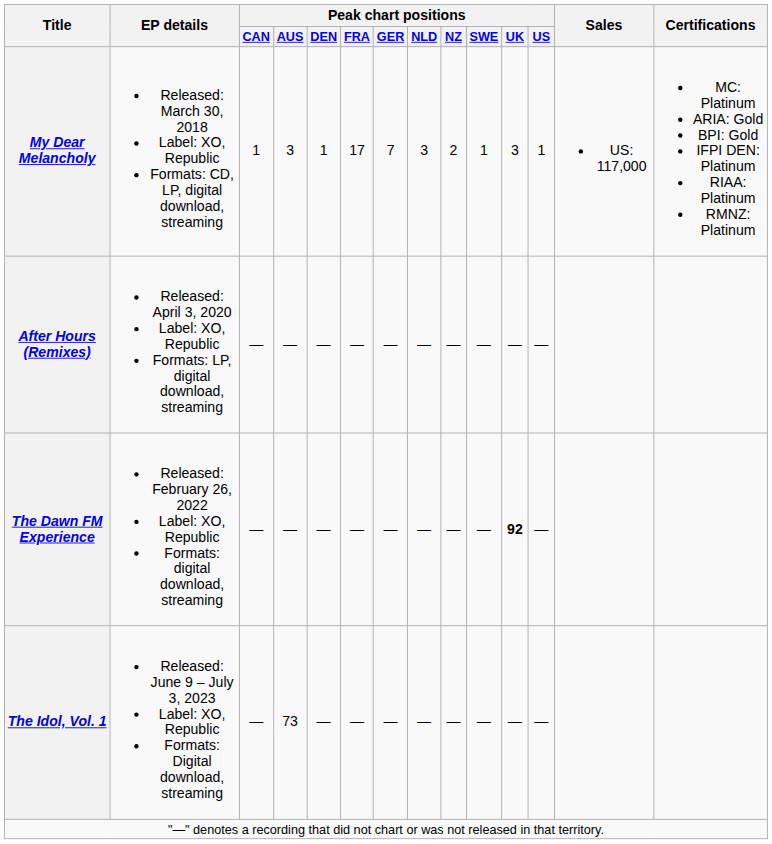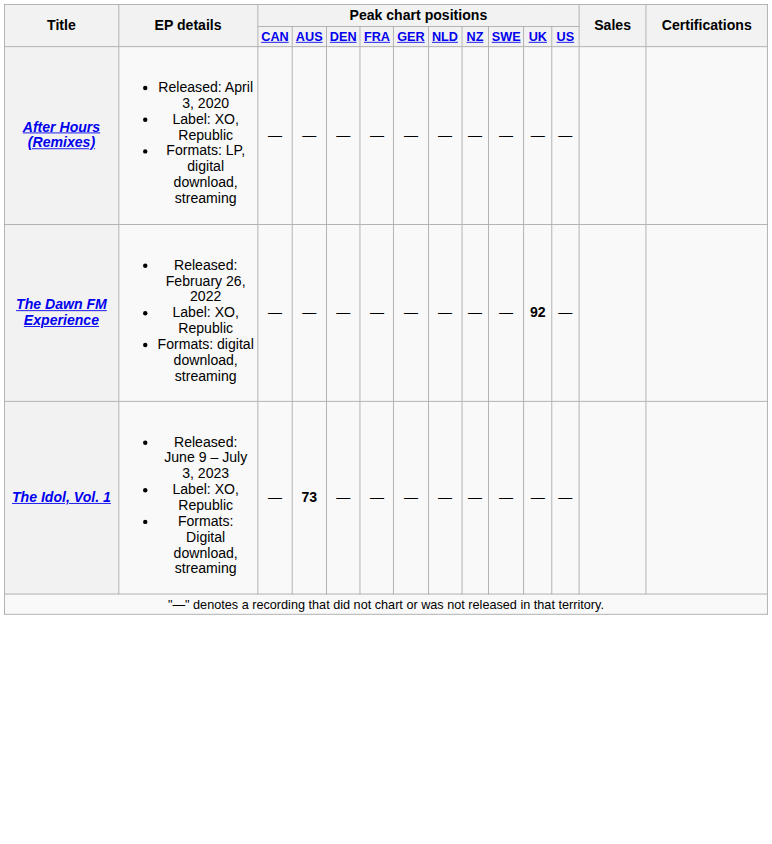- row: My Dear Melancholy | Released: March 30, 2018 Label: XO, Republic Formats: CD, LP, digital download, streaming | 1 | 3 | 1 | 17 | 7 | 3 | 2 | 1 | 3 | 1 | US: 117,000 | MC: Platinum ARIA: Gold BPI: Gold IFPI DEN: Platinum RIAA: Platinum RMNZ: Platinum
The Idol, Vol. 1 | Peak chart positions / AUS: normal -> bold
